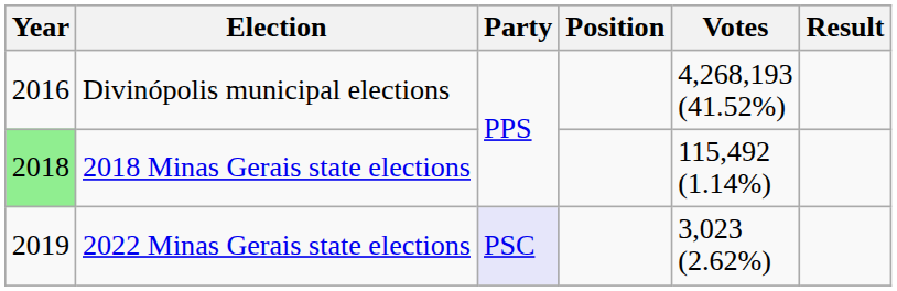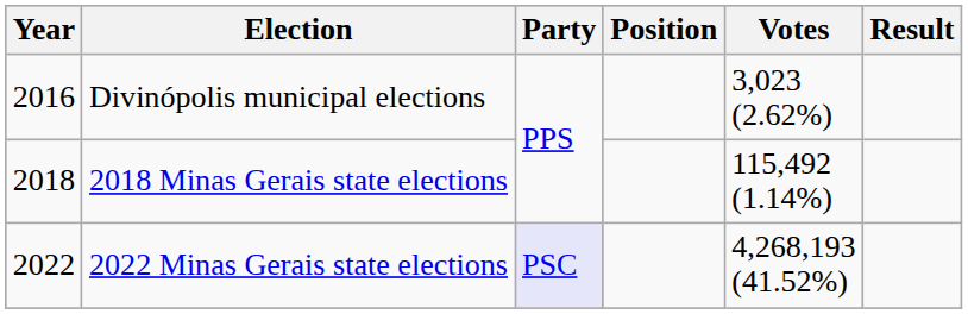Divinópolis municipal elections | Votes: 4,268,193 (41.52%) -> 3,023 (2.62%)
2018 Minas Gerais state elections | Year: lightgreen background -> no background
2022 Minas Gerais state elections | Year: 2019 -> 2022
2022 Minas Gerais state elections | Votes: 3,023 (2.62%) -> 4,268,193 (41.52%)
